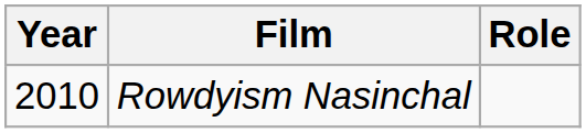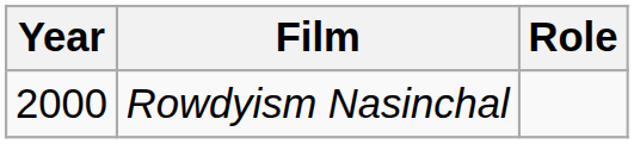Rowdyism Nasinchal | Year: 2010 -> 2000
